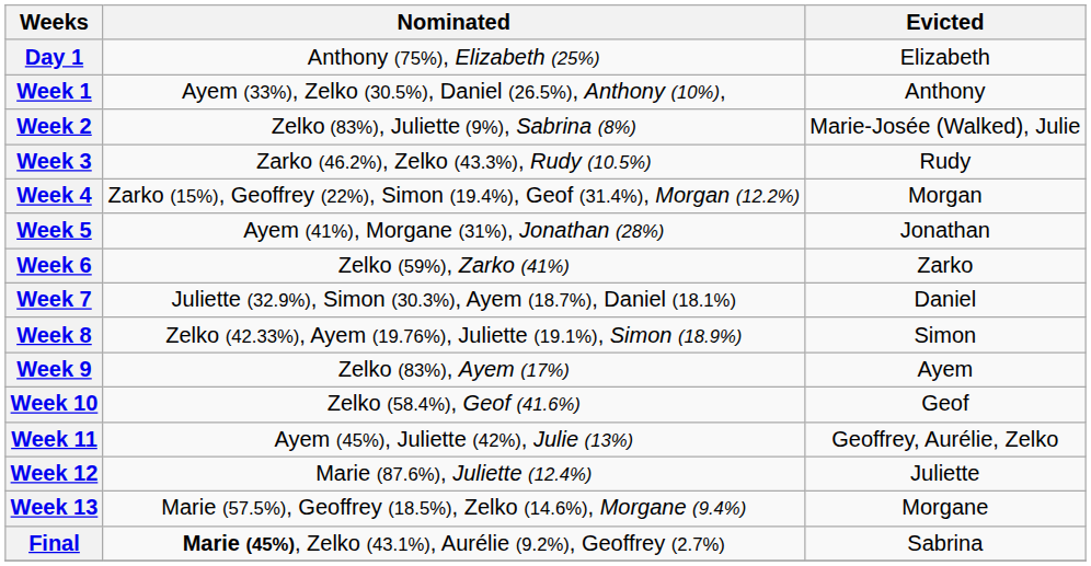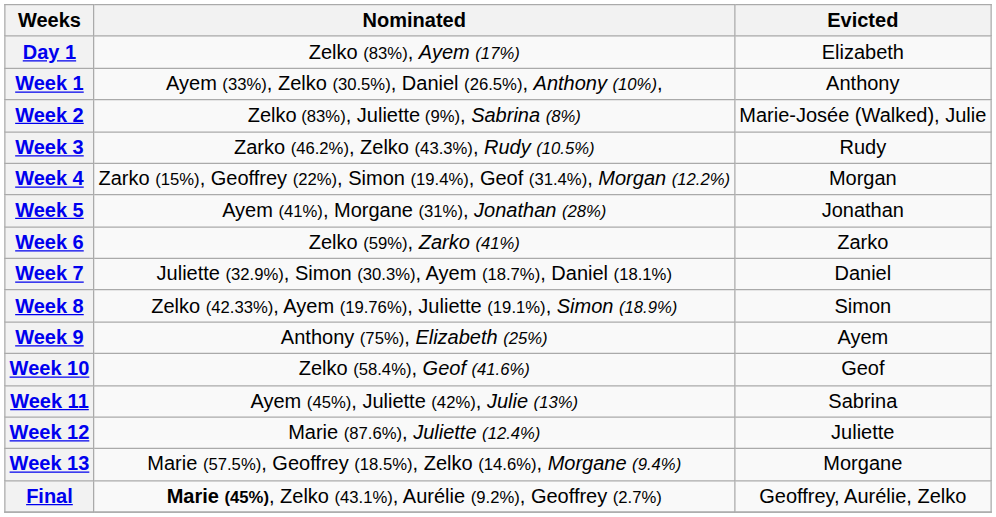Day 1 | Nominated: Anthony (75%), Elizabeth (25%) -> Zelko (83%), Ayem (17%)
Week 9 | Nominated: Zelko (83%), Ayem (17%) -> Anthony (75%), Elizabeth (25%)
Week 11 | Evicted: Geoffrey, Aurélie, Zelko -> Sabrina
Final | Evicted: Sabrina -> Geoffrey, Aurélie, Zelko
